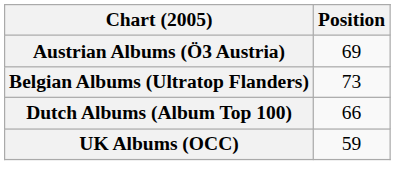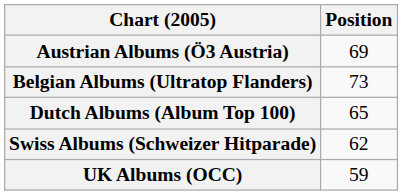Dutch Albums (Album Top 100) | Position: 66 -> 65
+ row: Swiss Albums (Schweizer Hitparade) | 62
